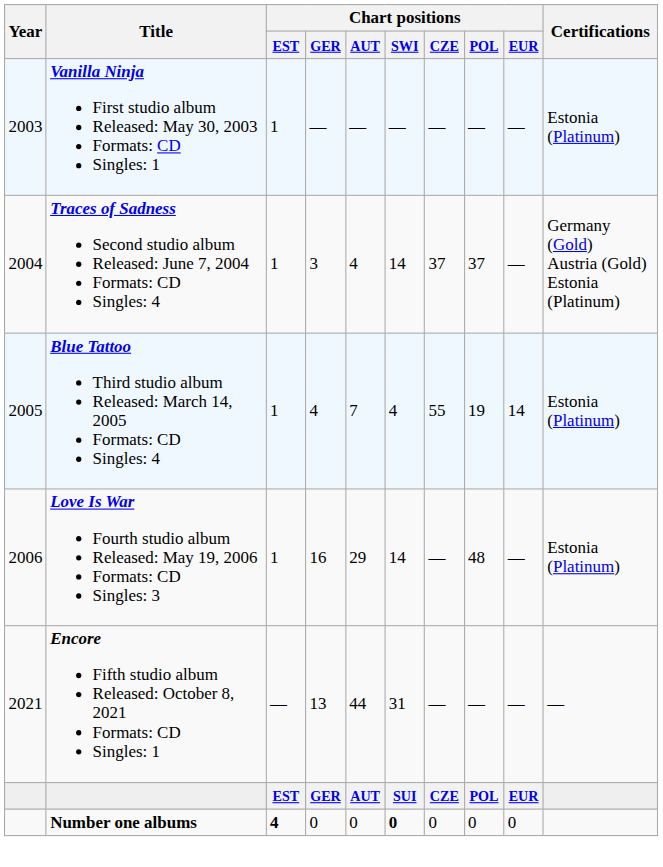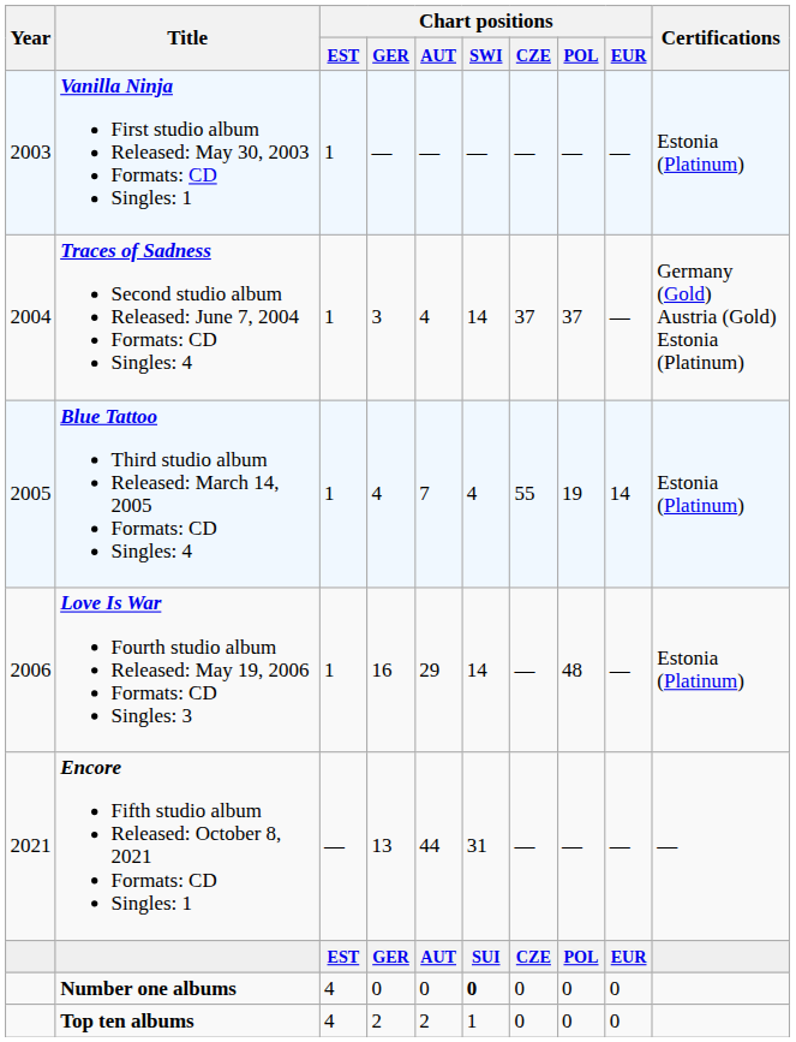Number one albums | Chart positions / EST: bold -> normal
+ row: Top ten albums | 4 | 2 | 2 | 1 | 0 | 0 | 0
